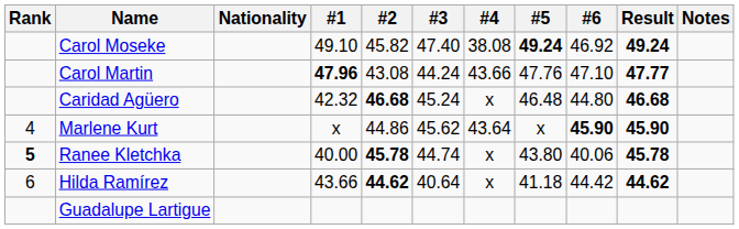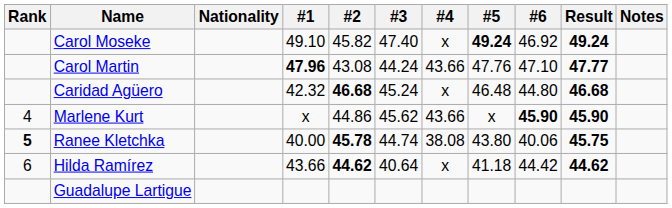Carol Moseke | #4: 38.08 -> x
Marlene Kurt | #4: 43.64 -> 43.66
Ranee Kletchka | #4: x -> 38.08
Ranee Kletchka | Result: 45.78 -> 45.75
